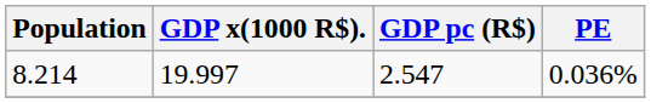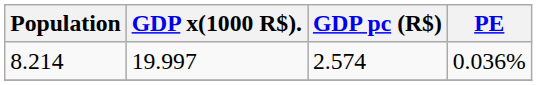8.214 | GDP pc (R$): 2.547 -> 2.574
